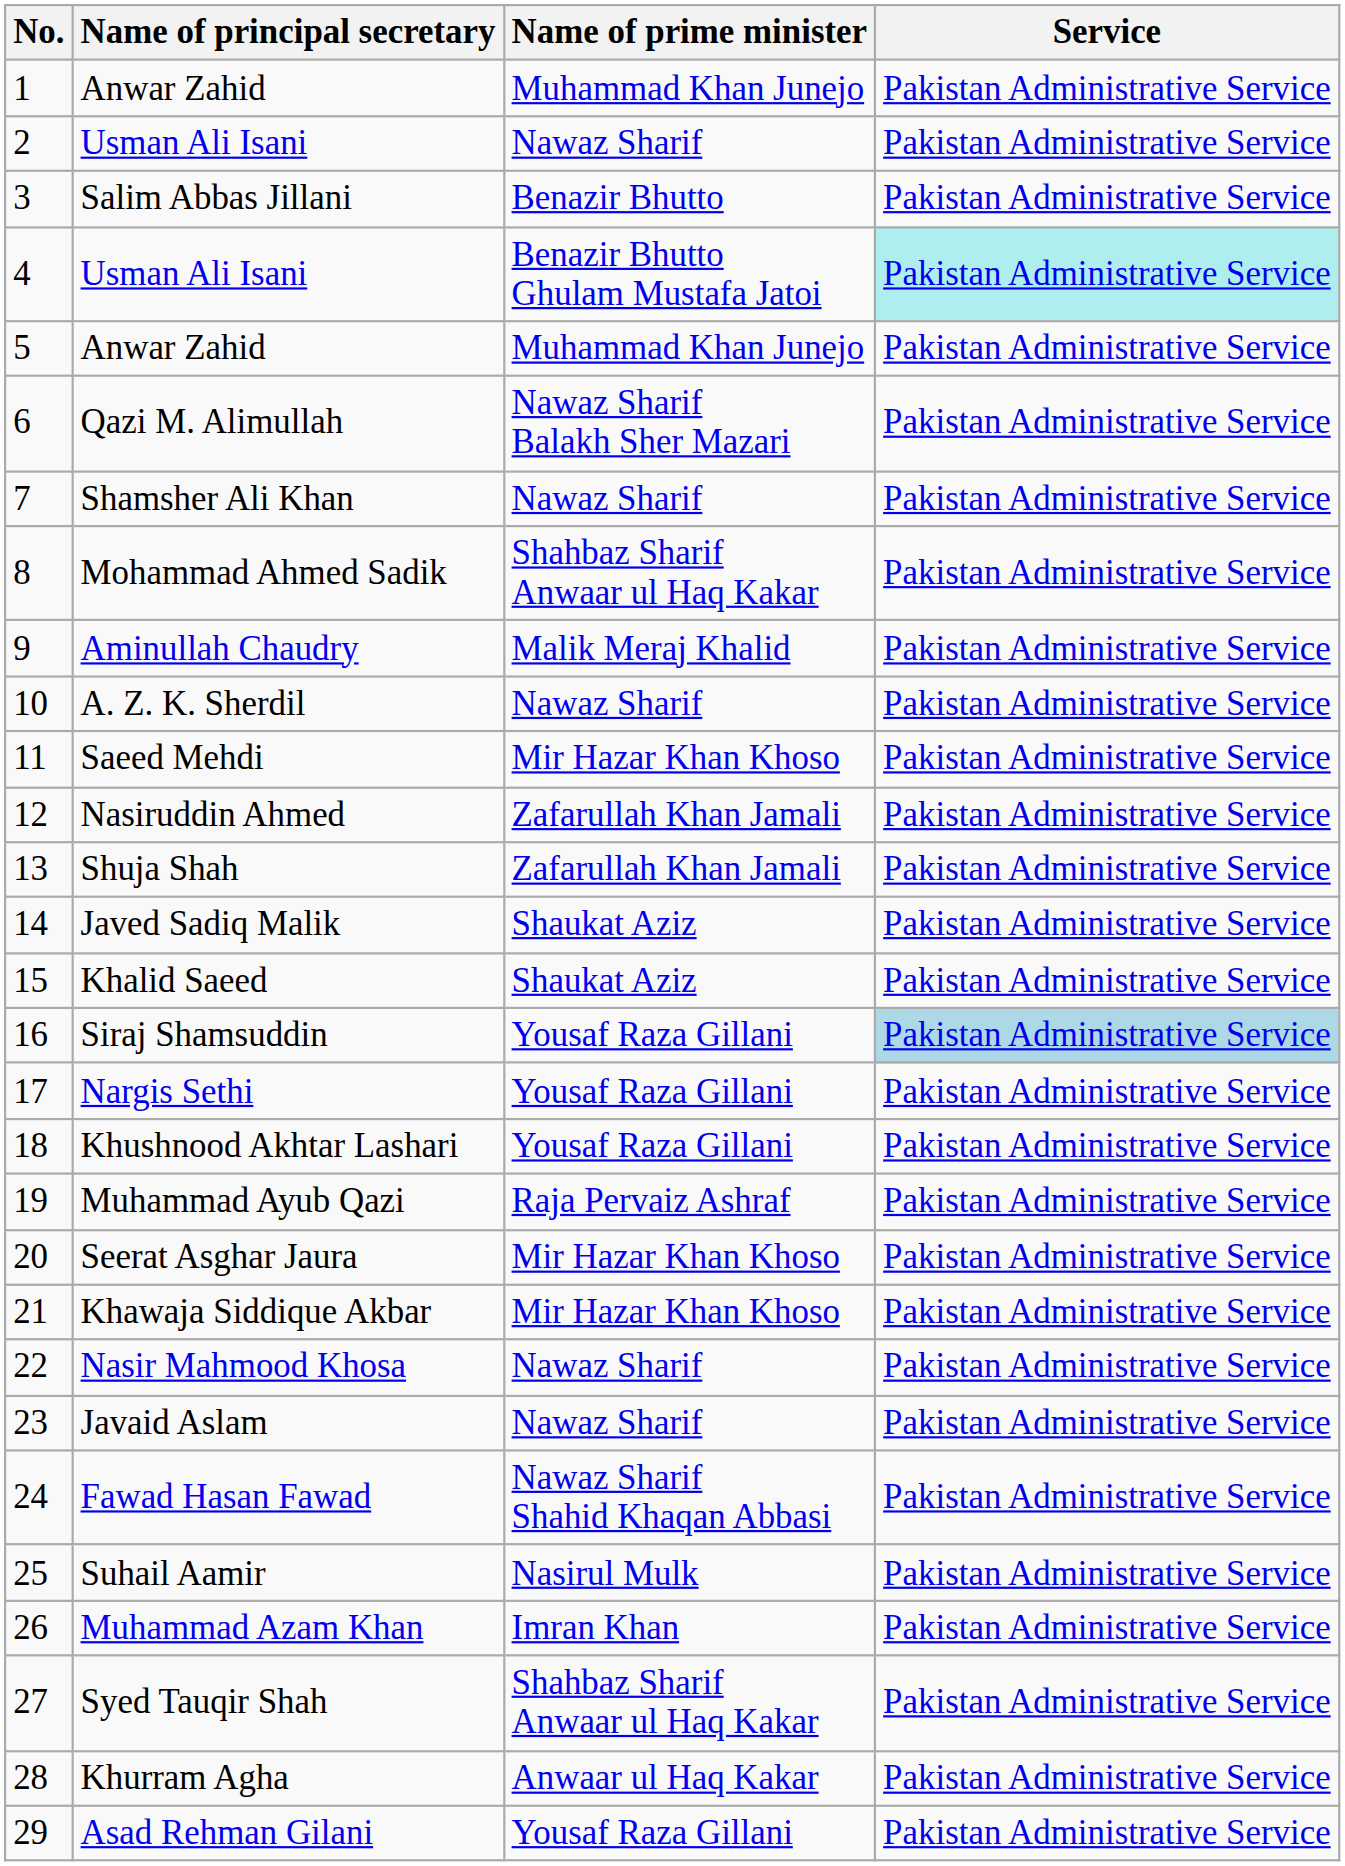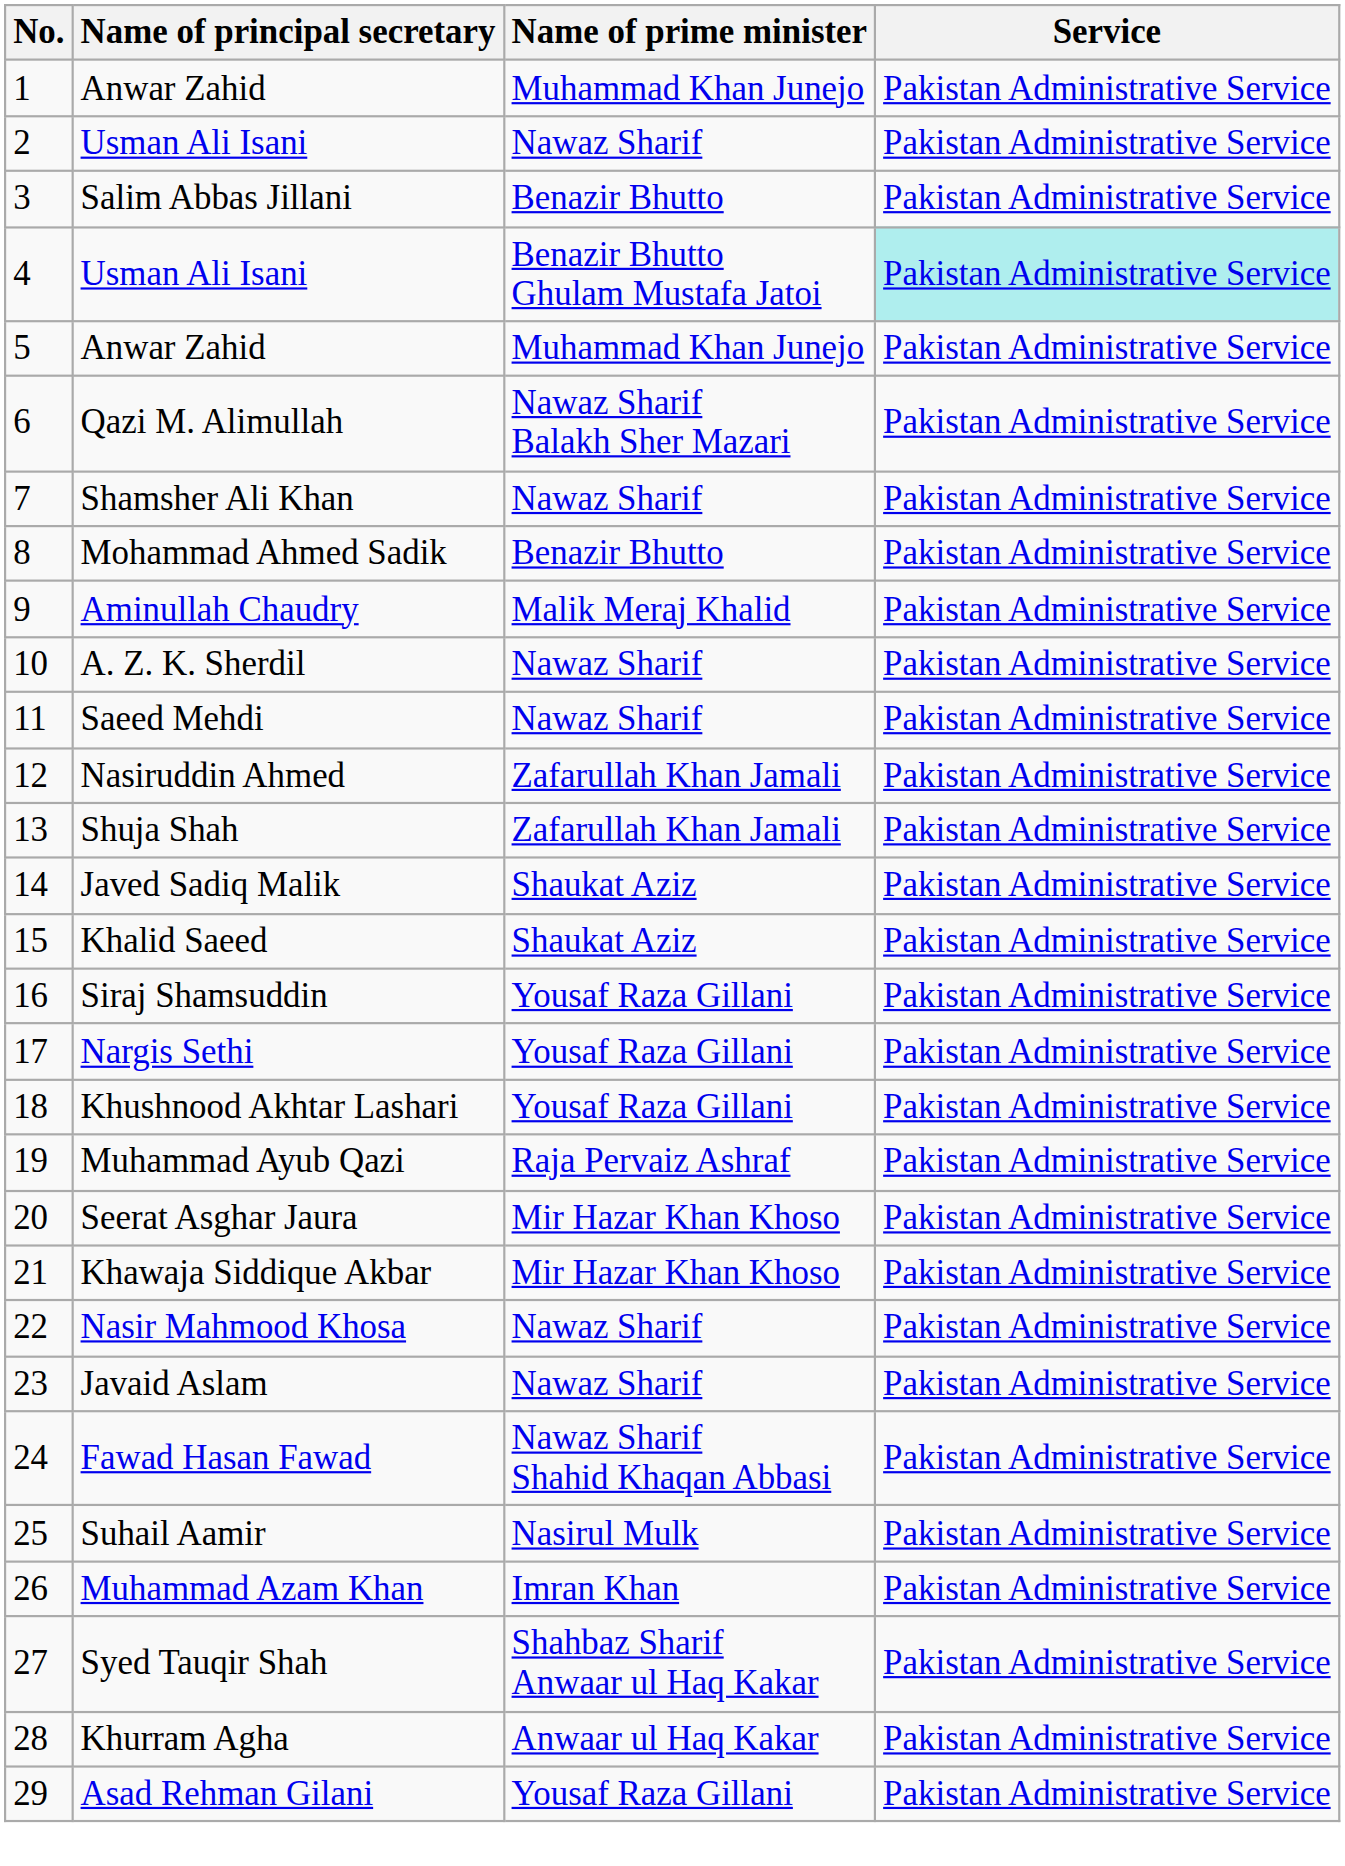Mohammad Ahmed Sadik | Name of prime minister: Shahbaz Sharif Anwaar ul Haq Kakar -> Benazir Bhutto
Saeed Mehdi | Name of prime minister: Mir Hazar Khan Khoso -> Nawaz Sharif
Siraj Shamsuddin | Service: lightblue background -> no background
